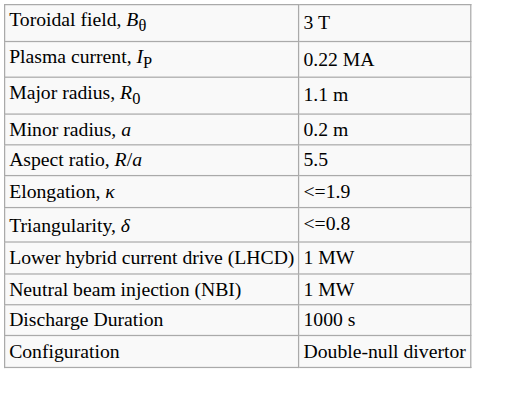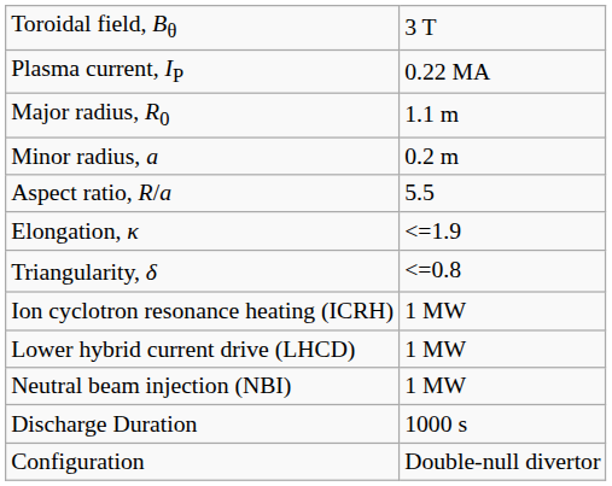+ row: Ion cyclotron resonance heating (ICRH) | 1 MW
